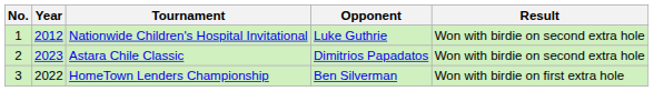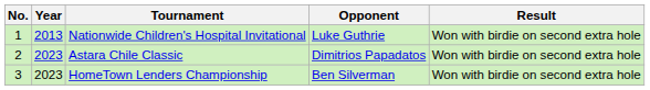Nationwide Children's Hospital Invitational | Year: 2012 -> 2013
HomeTown Lenders Championship | Year: 2022 -> 2023
HomeTown Lenders Championship | Result: Won with birdie on first extra hole -> Won with birdie on second extra hole
